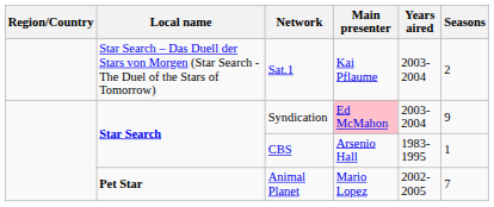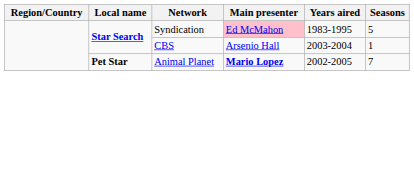- row: Star Search – Das Duell der Stars von Morgen (Star Search - The Duel of the Stars of Tomorrow) | Sat.1 | Kai Pflaume | 2003-2004 | 2
Syndication | Years aired: 2003-2004 -> 1983-1995
Syndication | Seasons: 9 -> 5
CBS | Years aired: 1983-1995 -> 2003-2004
Animal Planet | Main presenter: normal -> bold
